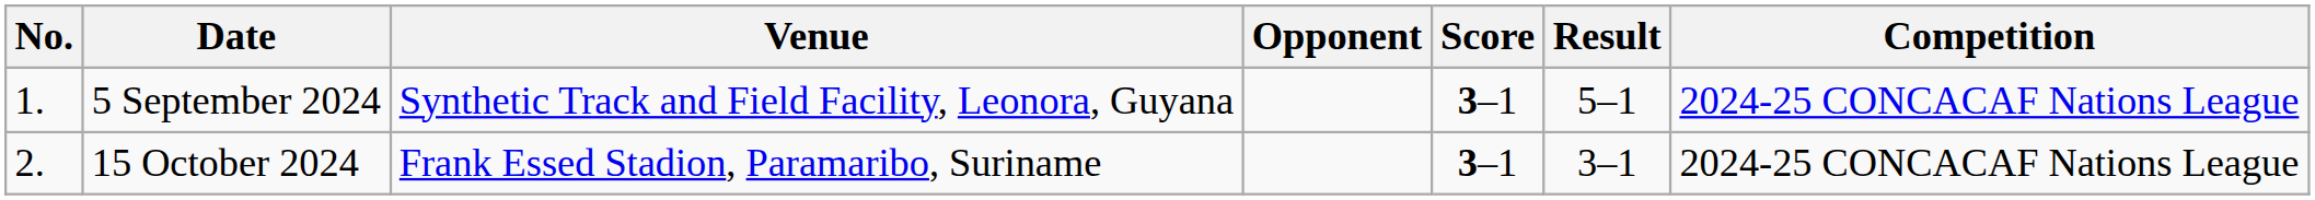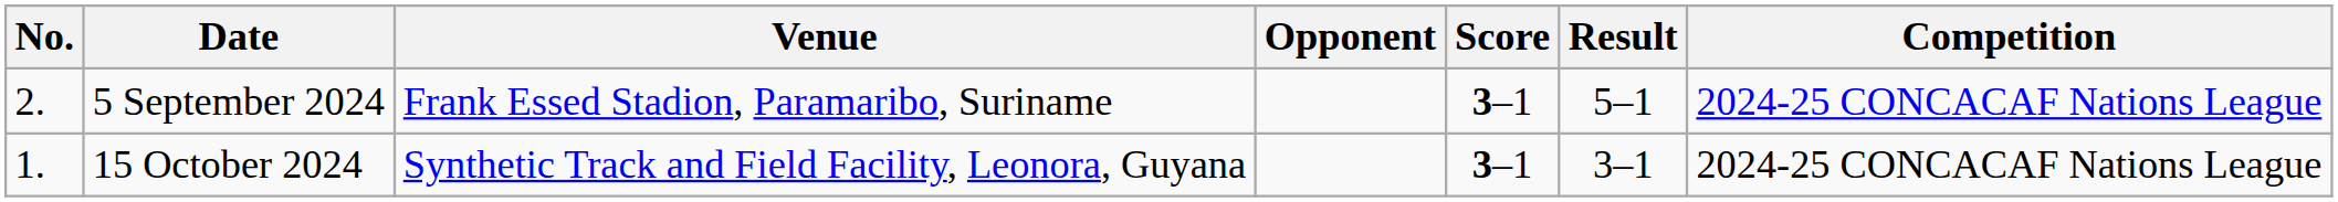5 September 2024 | No.: 1. -> 2.
5 September 2024 | Venue: Synthetic Track and Field Facility, Leonora, Guyana -> Frank Essed Stadion, Paramaribo, Suriname
15 October 2024 | No.: 2. -> 1.
15 October 2024 | Venue: Frank Essed Stadion, Paramaribo, Suriname -> Synthetic Track and Field Facility, Leonora, Guyana
